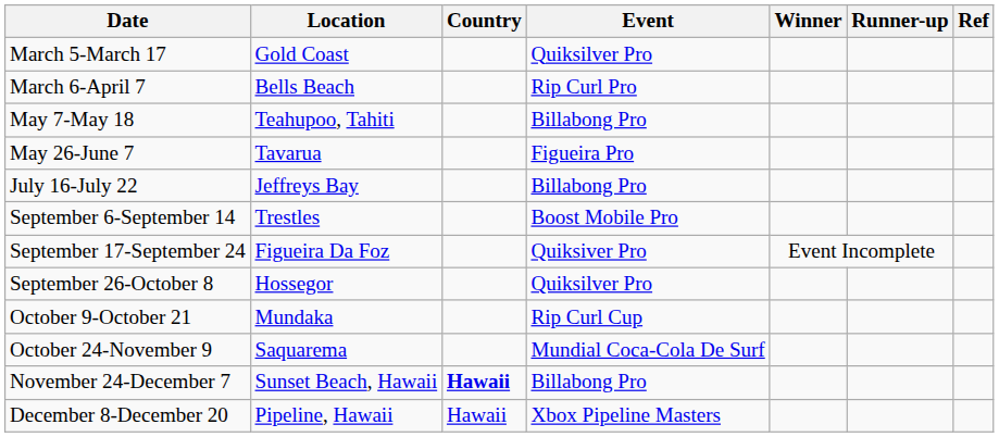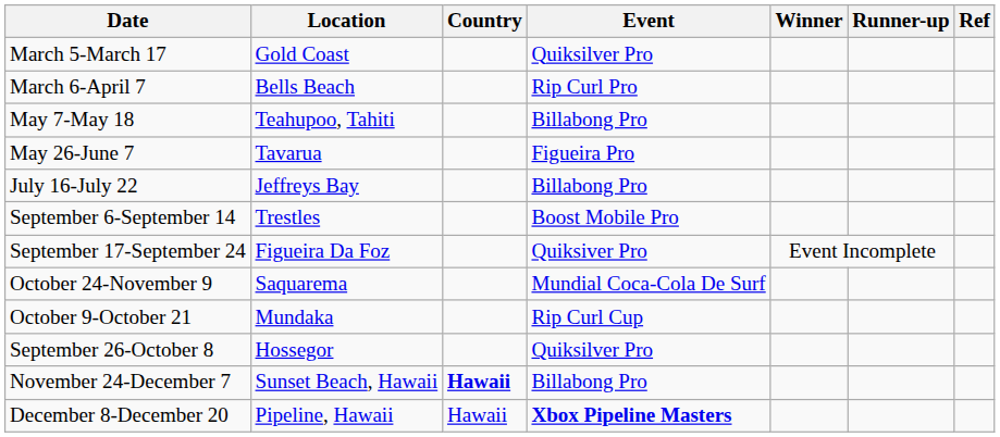rows swapped: September 26-October 8 <-> October 24-November 9
December 8-December 20 | Event: normal -> bold
